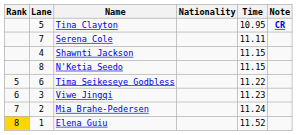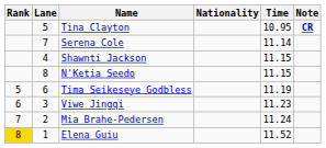Serena Cole | Time: 11.11 -> 11.14
Tima Seikeseye Godbless | Time: 11.22 -> 11.19
